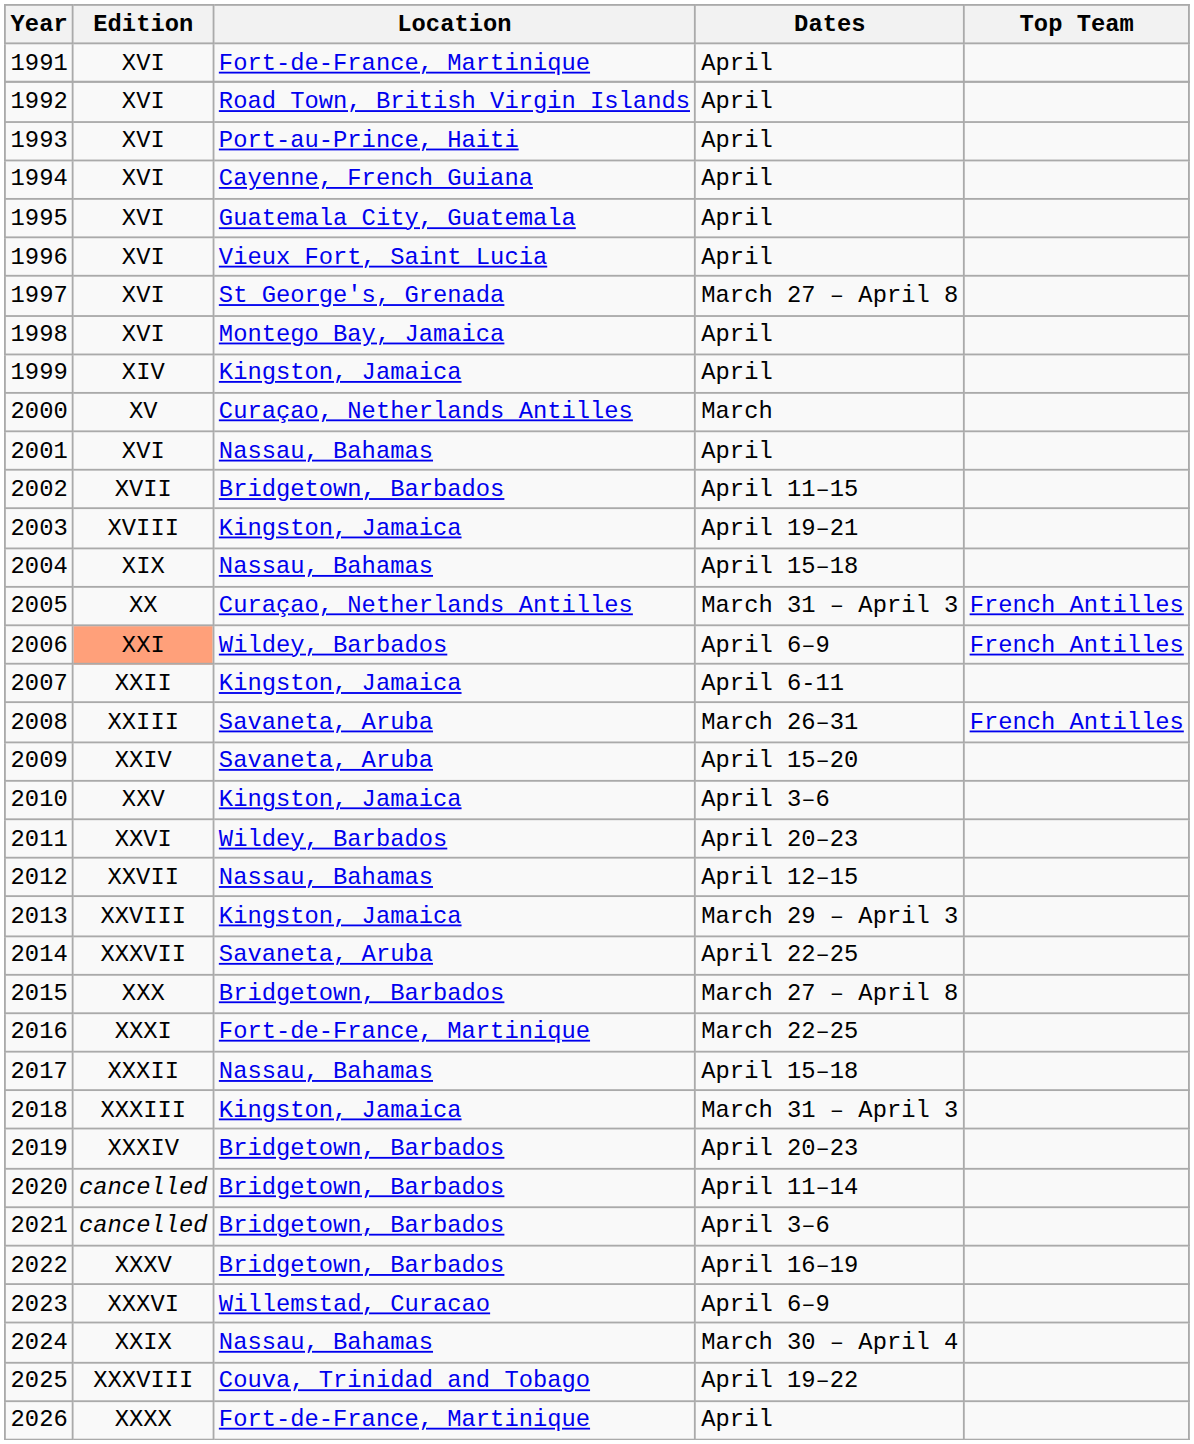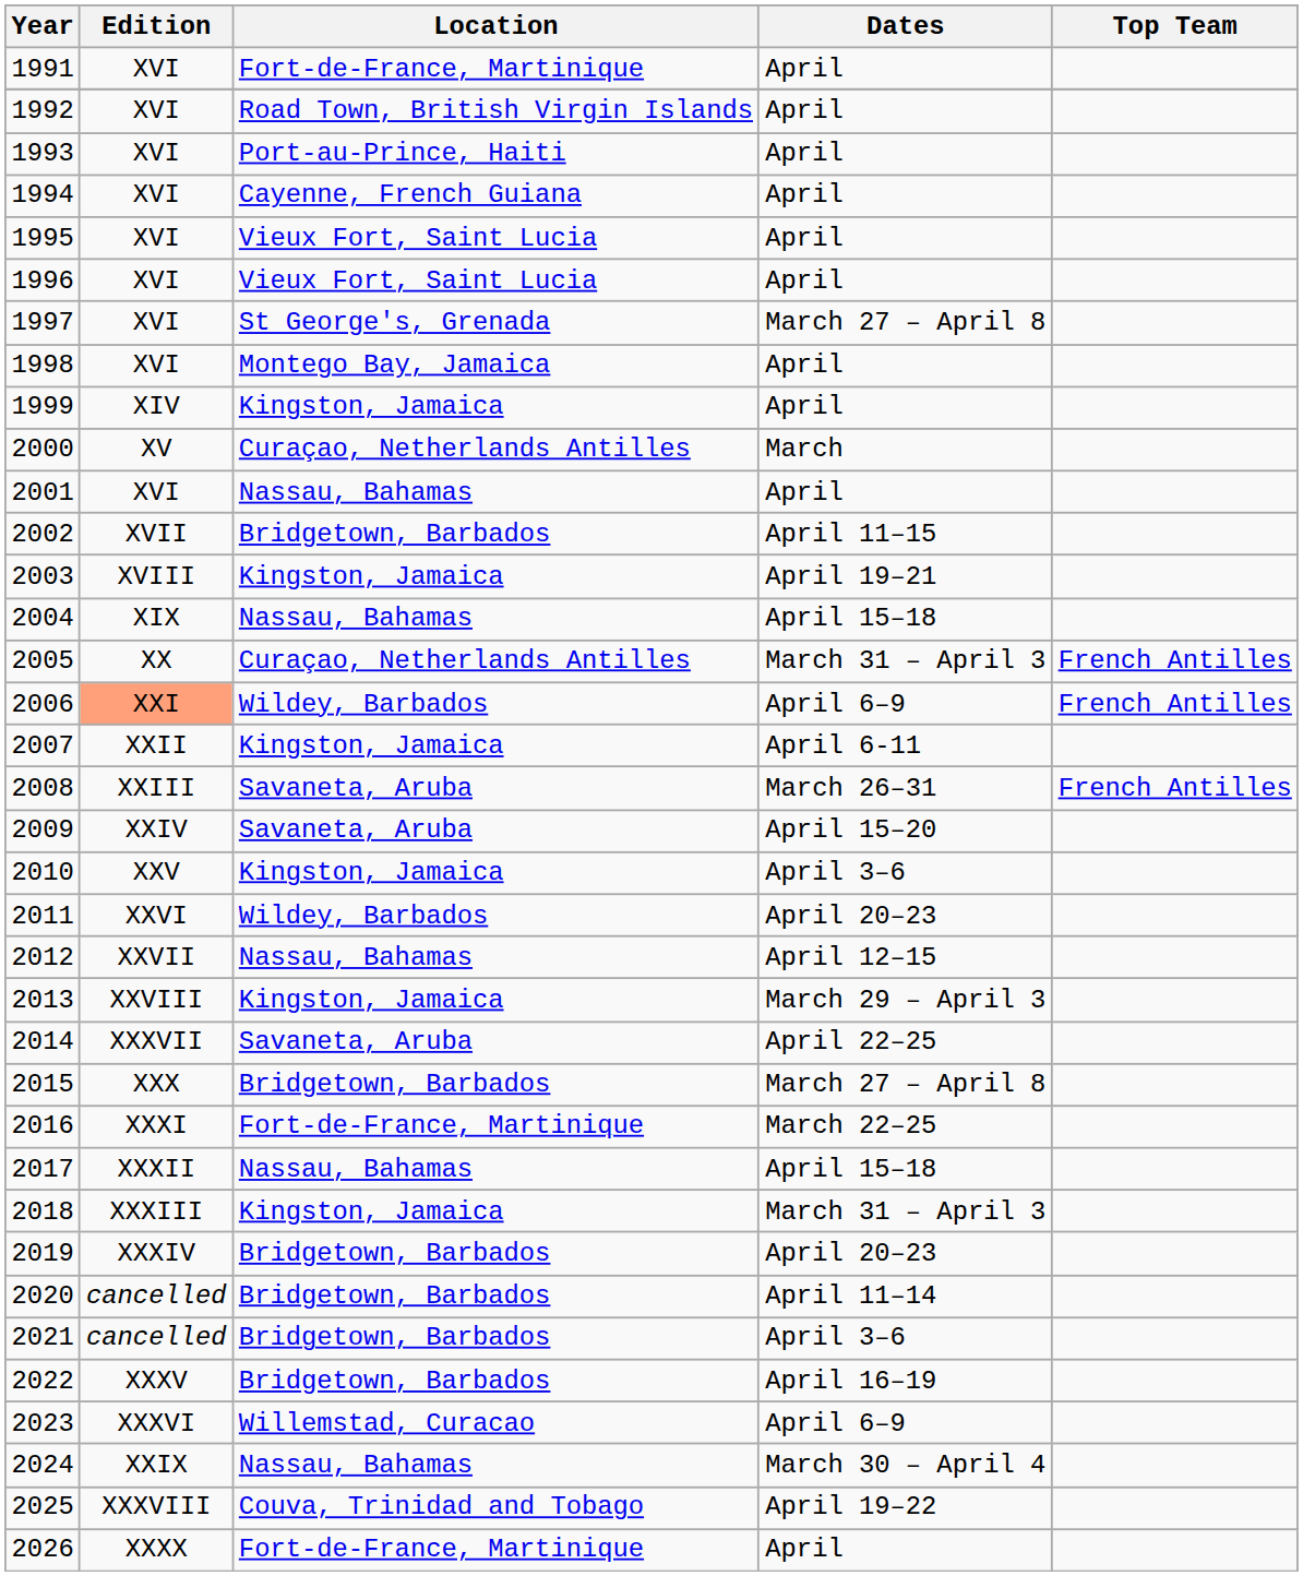1995 | Location: Guatemala City, Guatemala -> Vieux Fort, Saint Lucia
